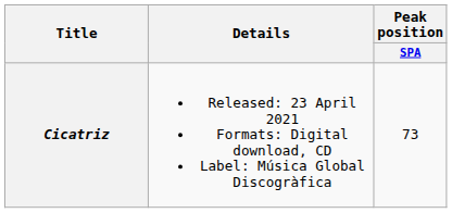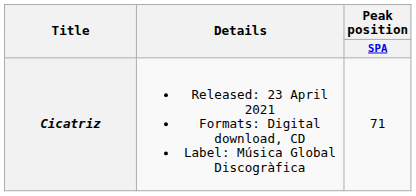Cicatriz | Peak position / SPA: 73 -> 71
